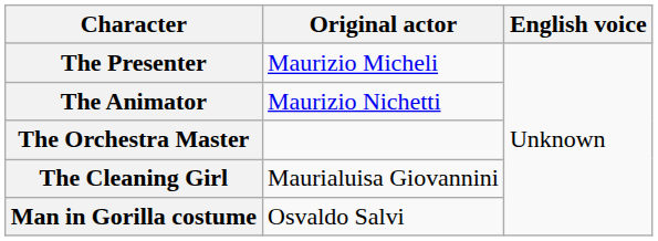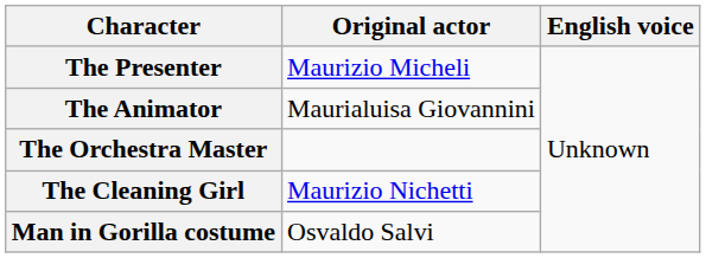The Animator | Original actor: Maurizio Nichetti -> Maurialuisa Giovannini
The Cleaning Girl | Original actor: Maurialuisa Giovannini -> Maurizio Nichetti
